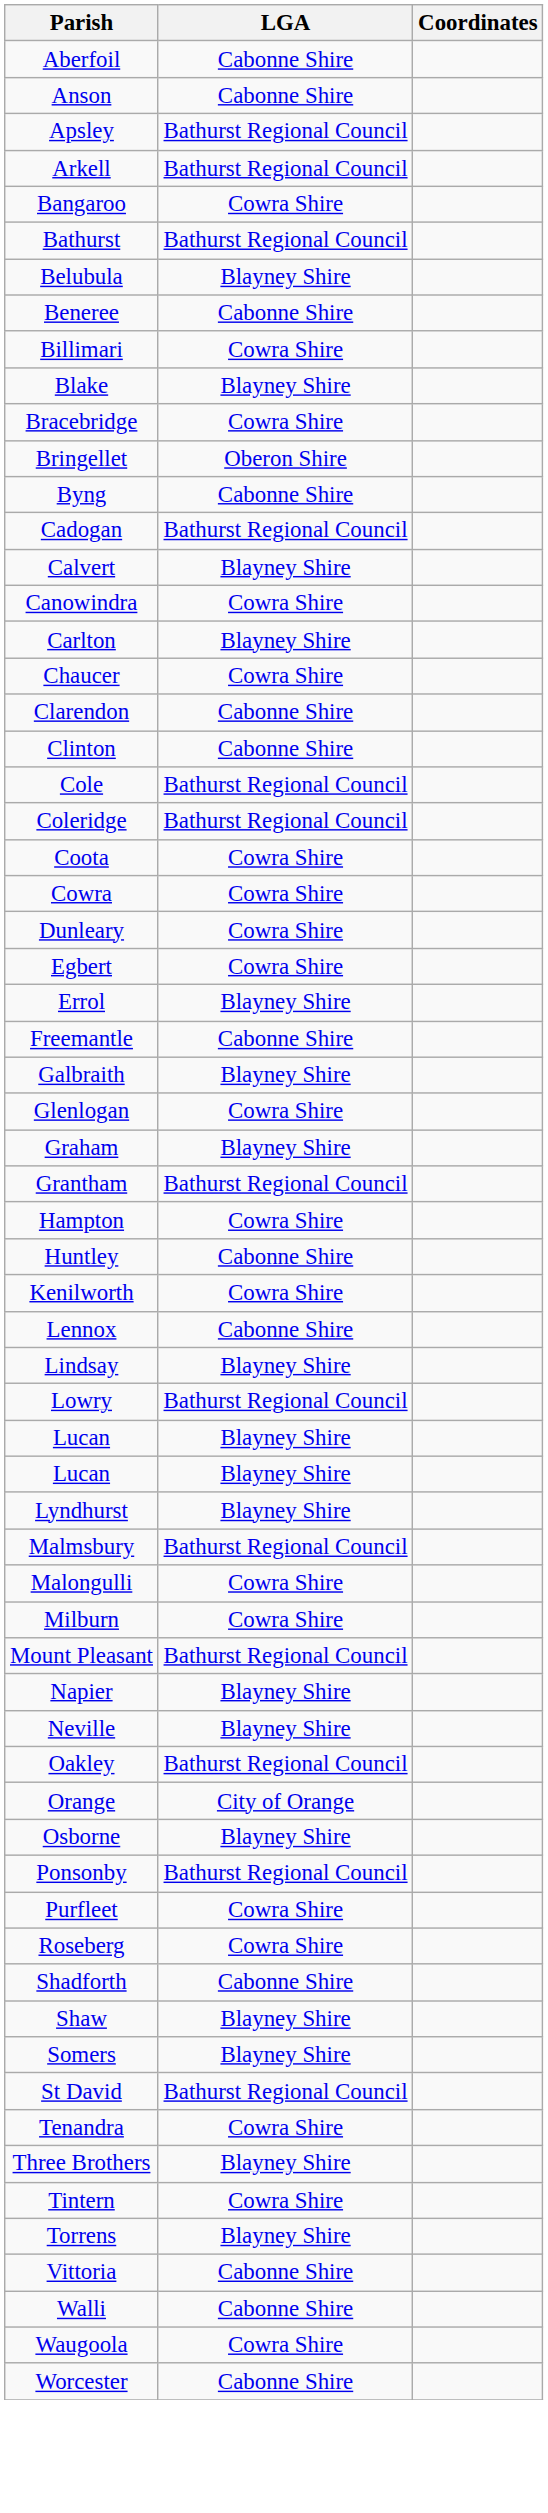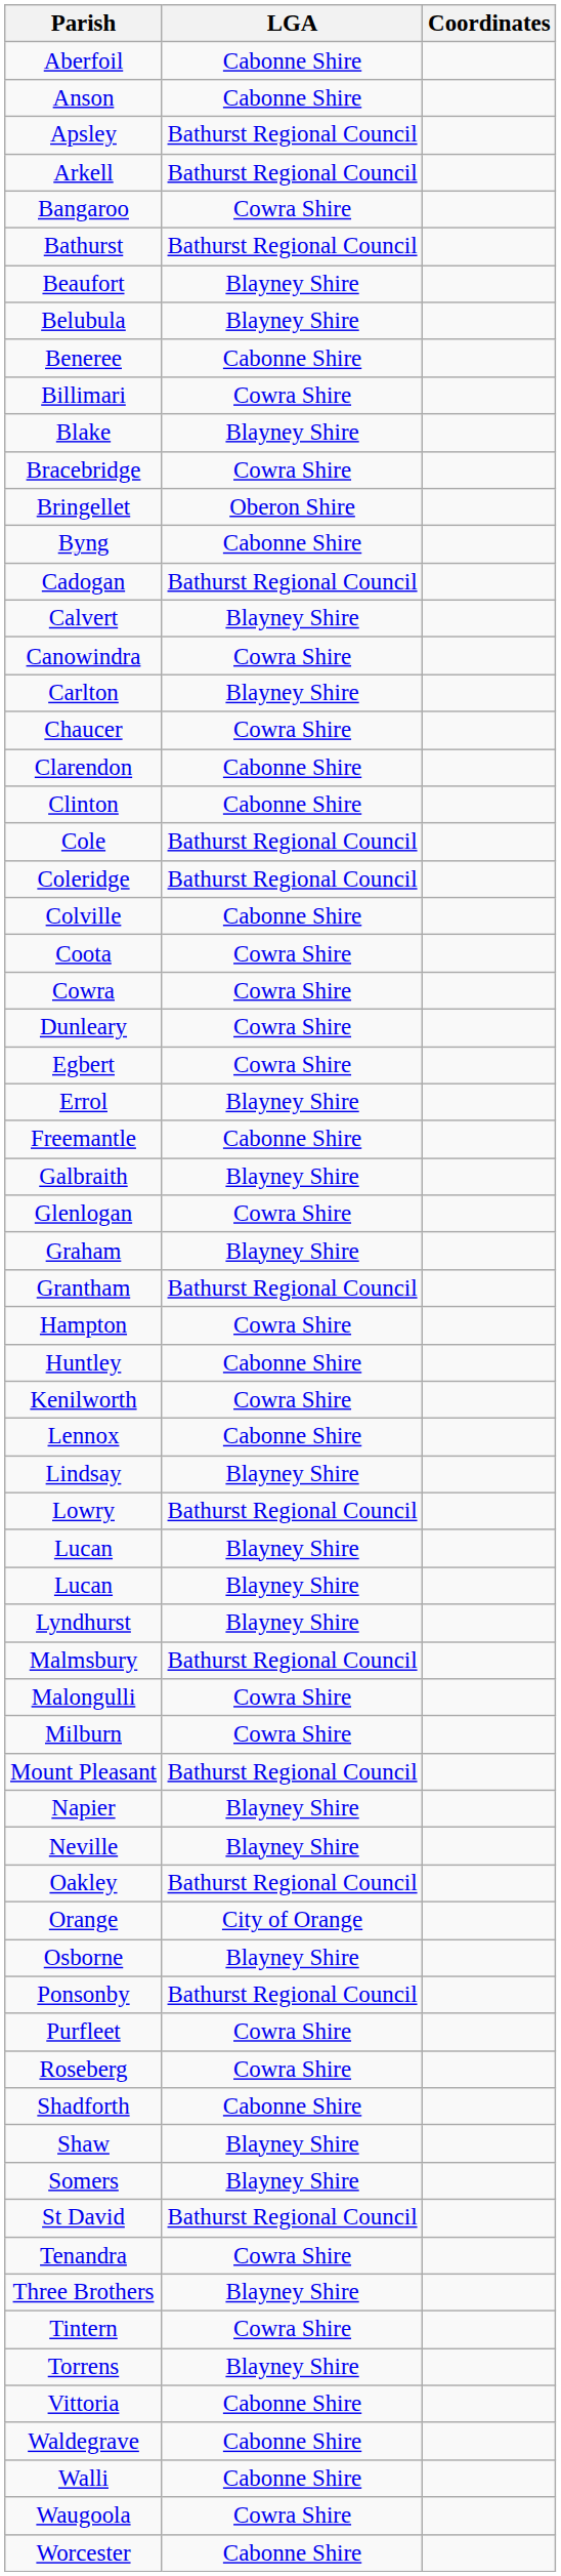+ row: Beaufort | Blayney Shire
+ row: Colville | Cabonne Shire
+ row: Waldegrave | Cabonne Shire
